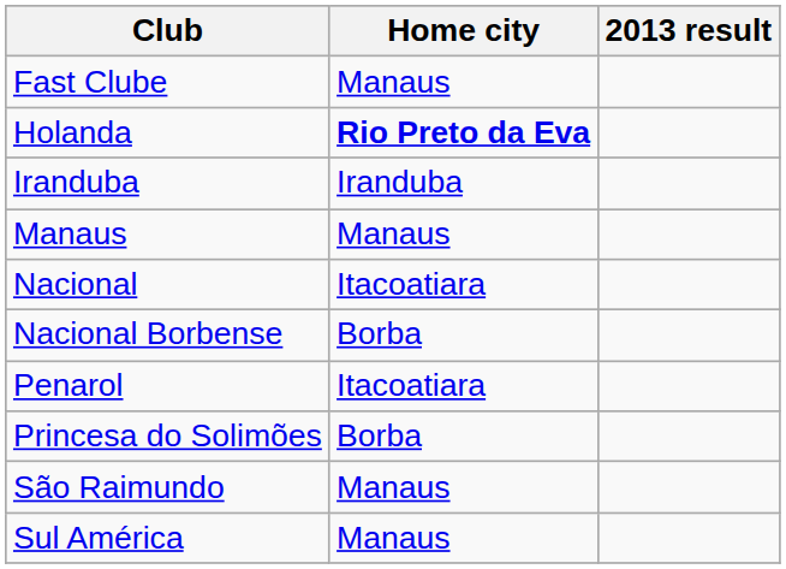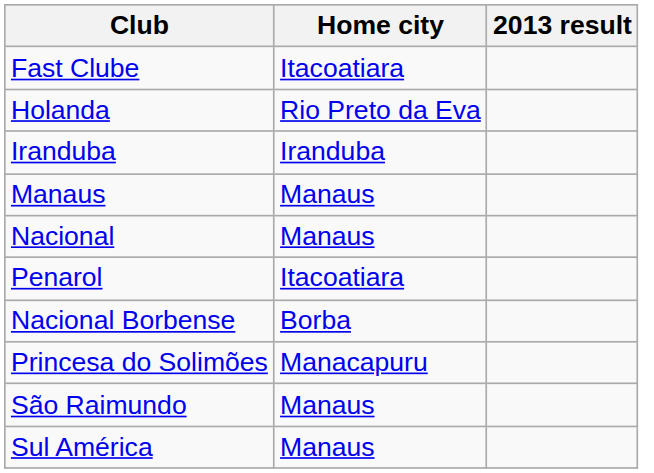Fast Clube | Home city: Manaus -> Itacoatiara
Holanda | Home city: bold -> normal
Nacional | Home city: Itacoatiara -> Manaus
rows swapped: Nacional Borbense <-> Penarol
Princesa do Solimões | Home city: Borba -> Manacapuru
